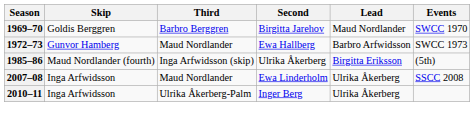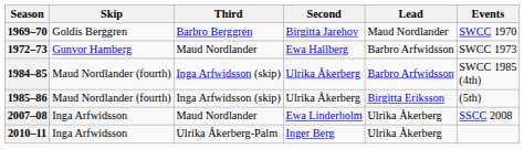+ row: 1984–85 | Maud Nordlander (fourth) | Inga Arfwidsson (skip) | Ulrika Åkerberg | Barbro Arfwidsson | SWCC 1985 (4th)
